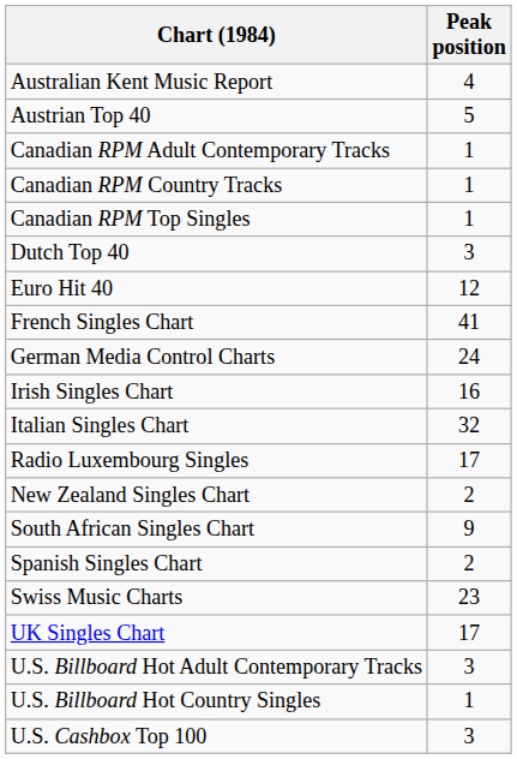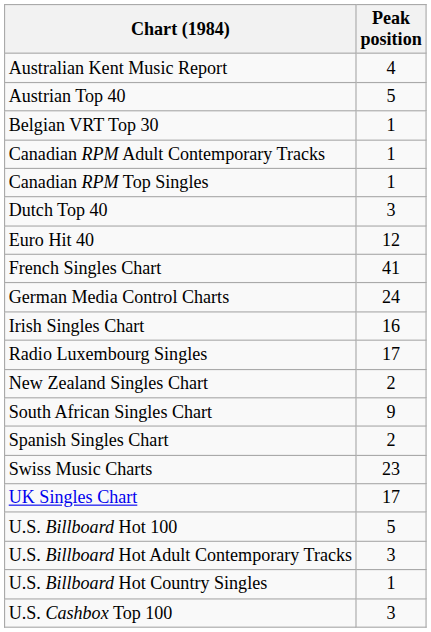+ row: Belgian VRT Top 30 | 1
- row: Canadian RPM Country Tracks | 1
- row: Italian Singles Chart | 32
+ row: U.S. Billboard Hot 100 | 5
